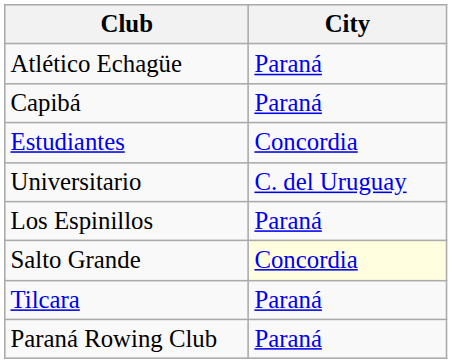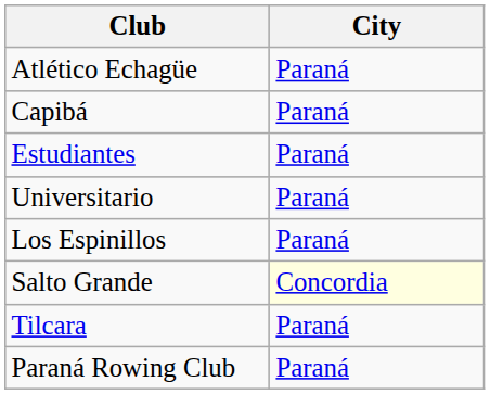Estudiantes | City: Concordia -> Paraná
Universitario | City: C. del Uruguay -> Paraná
